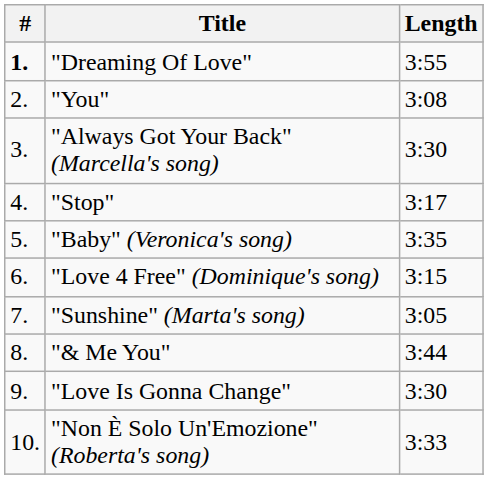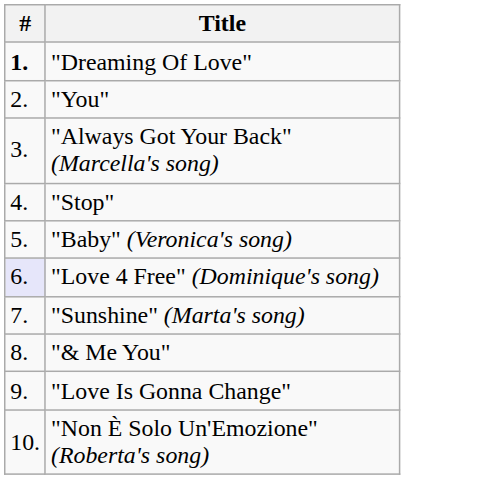- column: Length | 3:55 | 3:08 | 3:30 | 3:17 | 3:35 | 3:15 | 3:05 | 3:44 | 3:30 | 3:33
"Love 4 Free" (Dominique's song) | #: no background -> lavender background
